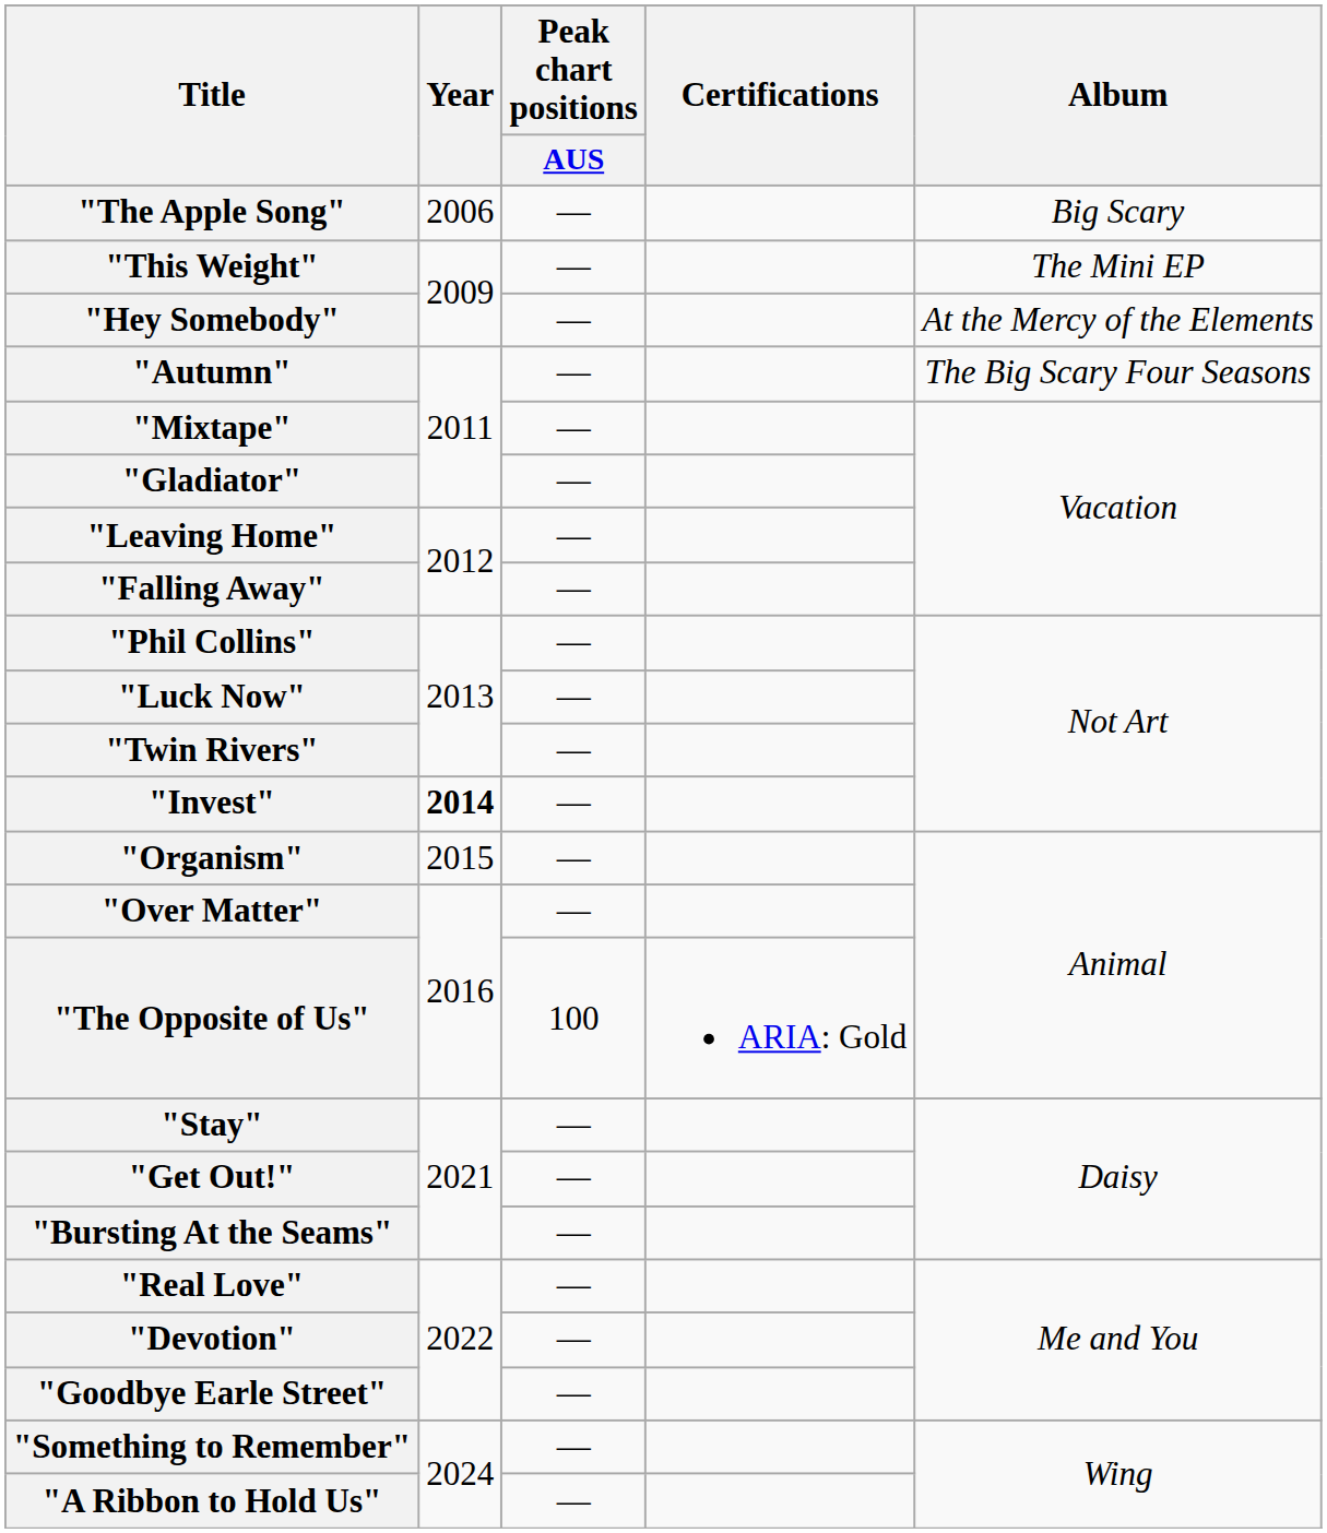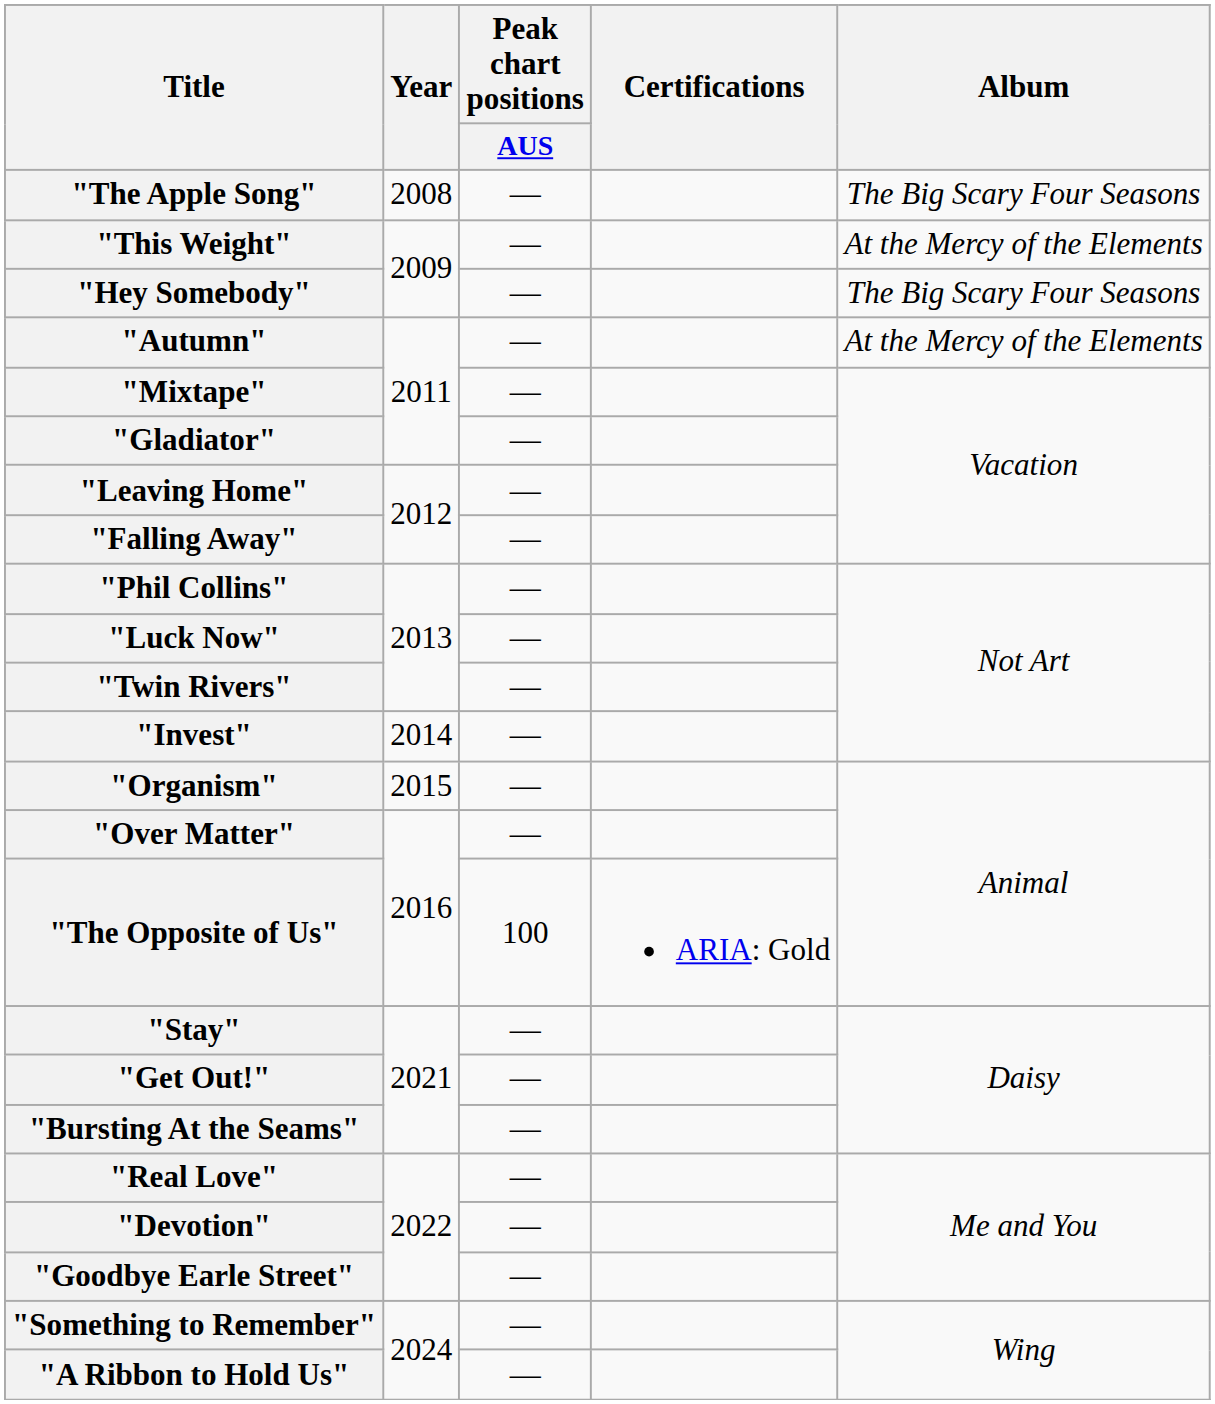"The Apple Song" | Year: 2006 -> 2008
"The Apple Song" | Album: Big Scary -> The Big Scary Four Seasons
"This Weight" | Album: The Mini EP -> At the Mercy of the Elements
"Hey Somebody" | Album: At the Mercy of the Elements -> The Big Scary Four Seasons
"Autumn" | Album: The Big Scary Four Seasons -> At the Mercy of the Elements
"Invest" | Year: bold -> normal
